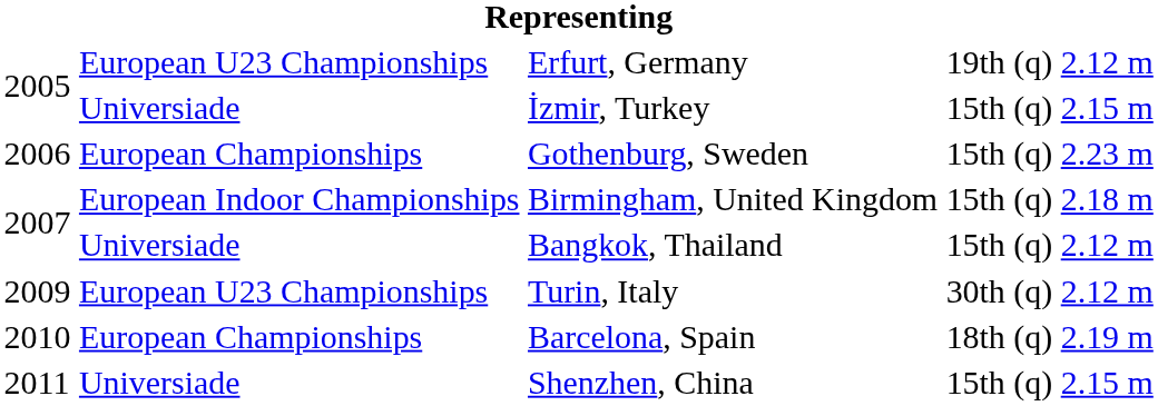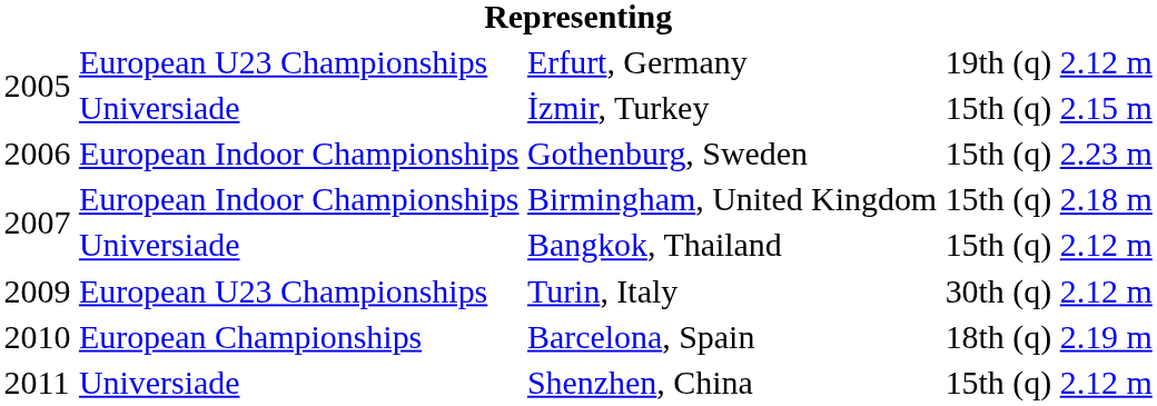Gothenburg, Sweden | column 2: European Championships -> European Indoor Championships
Shenzhen, China | column 5: 2.15 m -> 2.12 m
